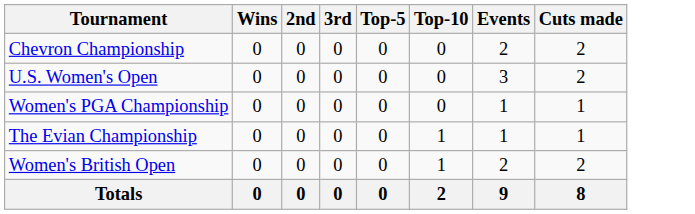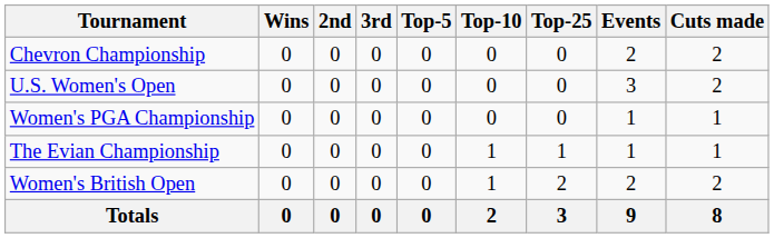+ column: Top-25 | 0 | 0 | 0 | 1 | 2 | 3
